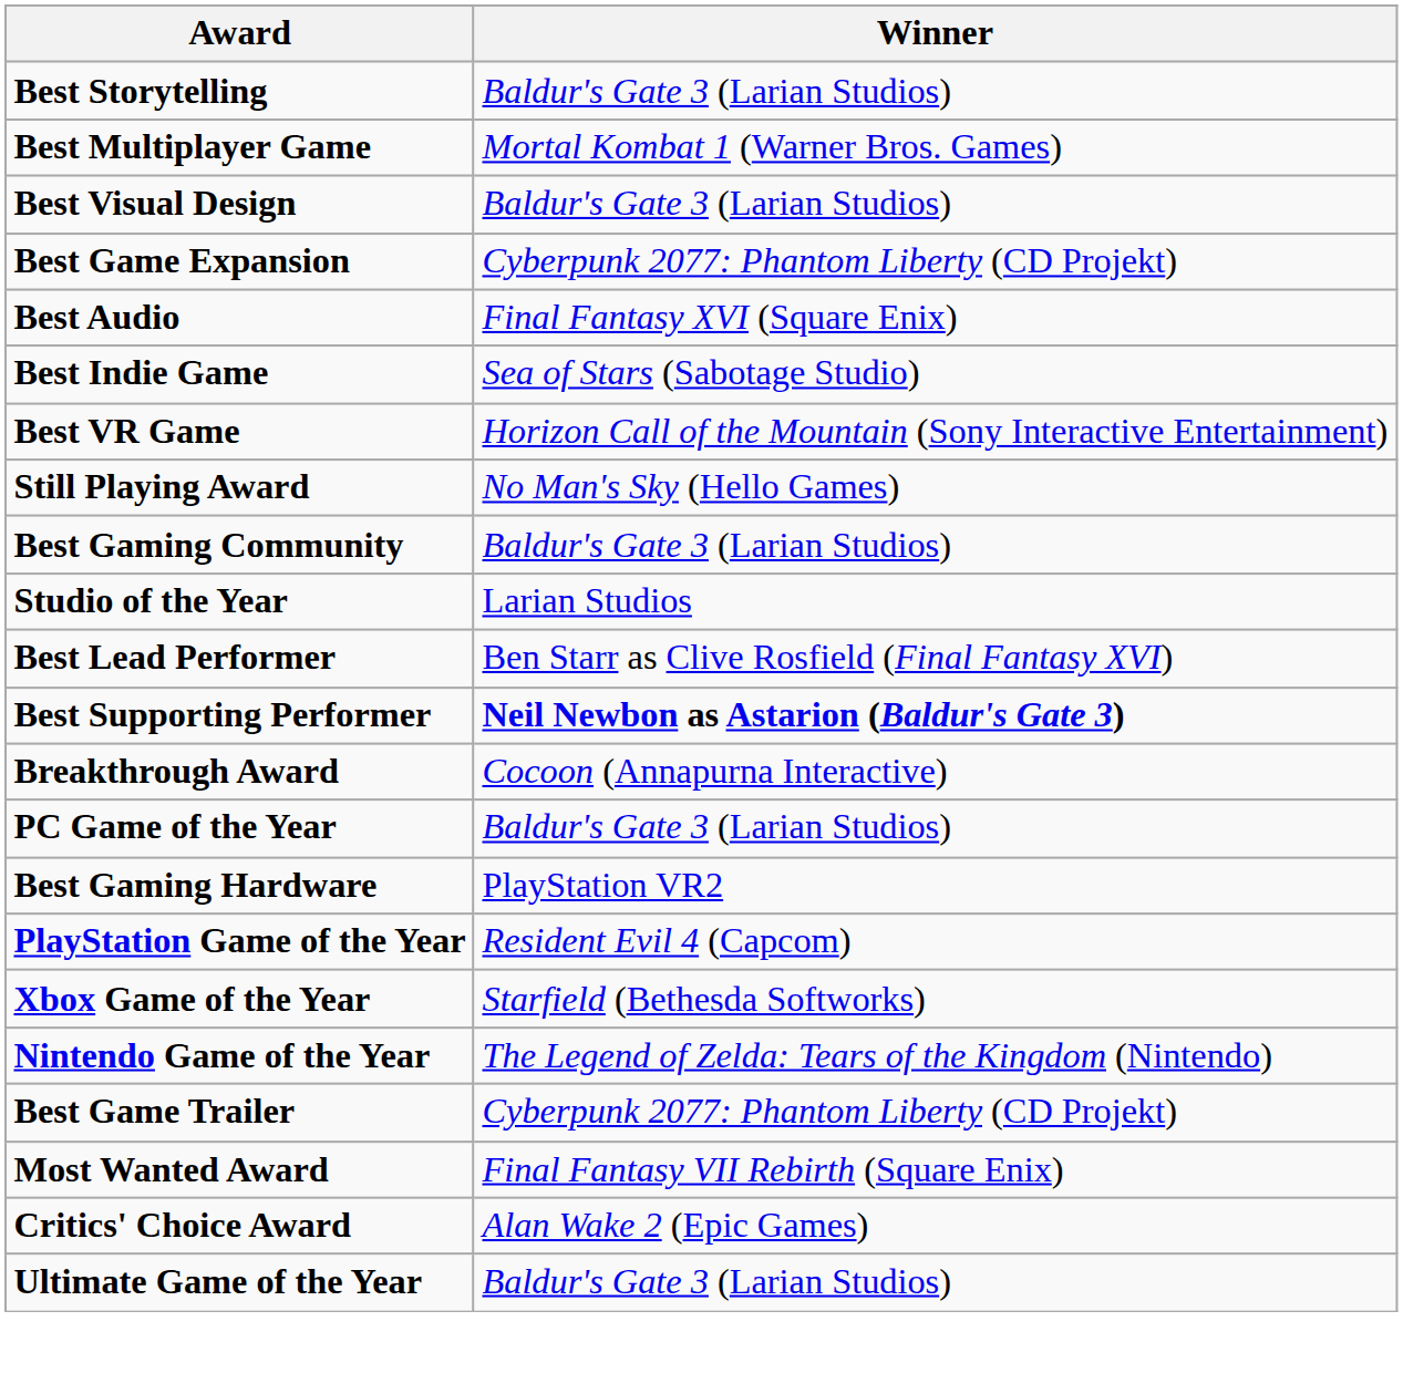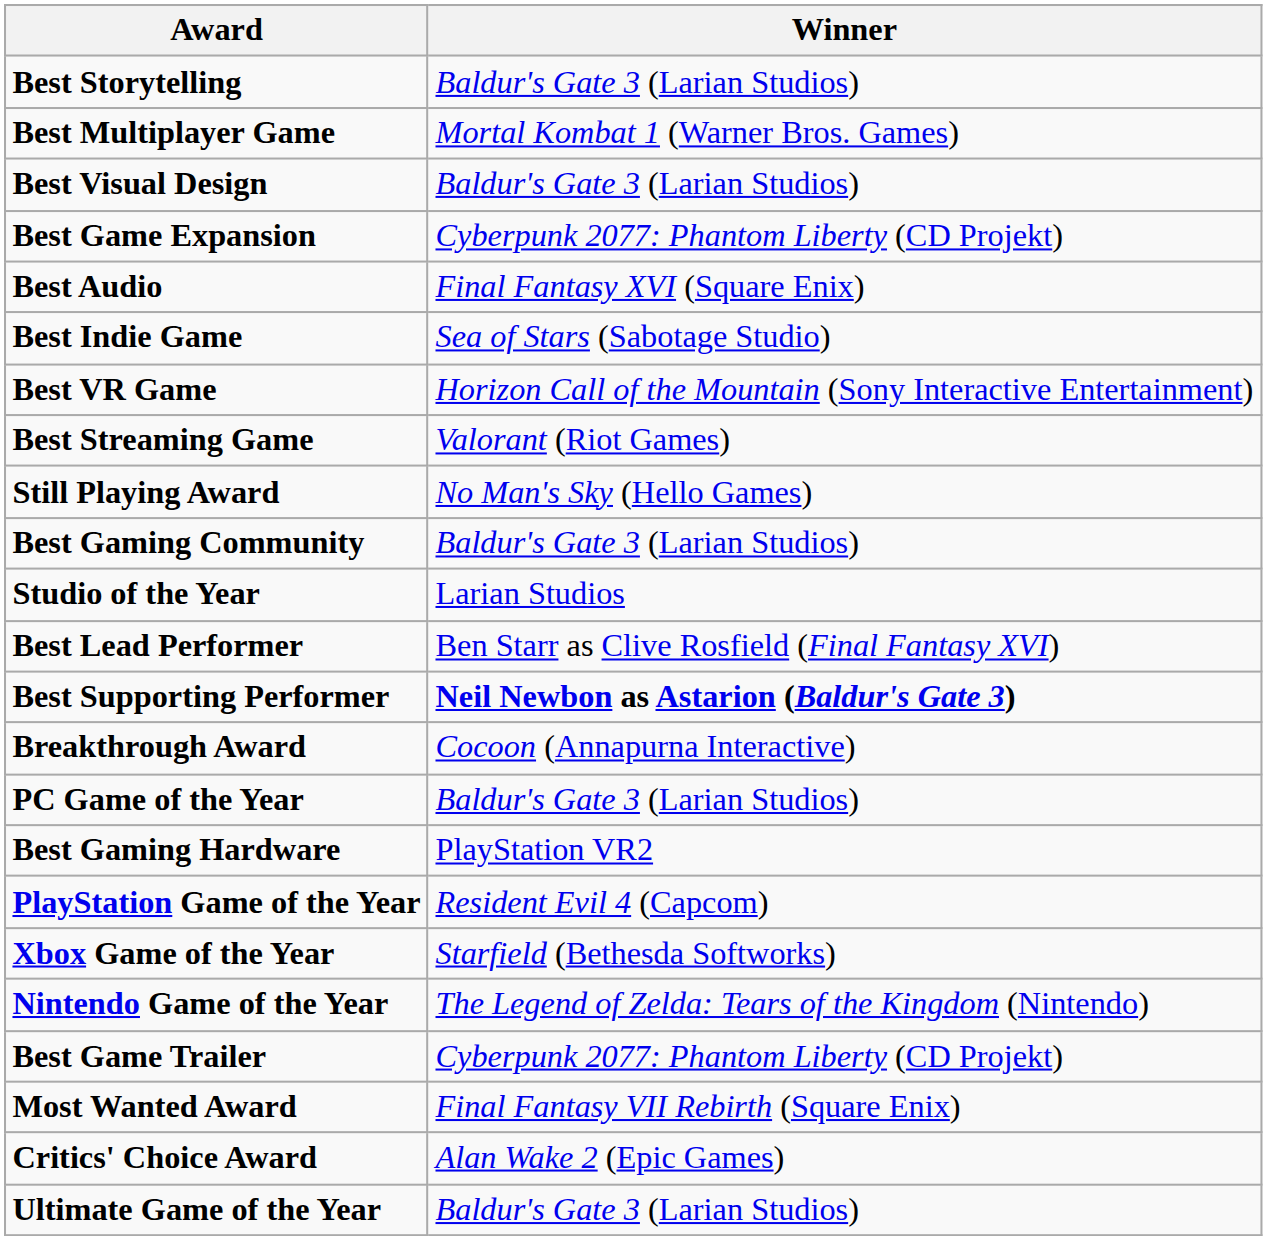+ row: Best Streaming Game | Valorant (Riot Games)
